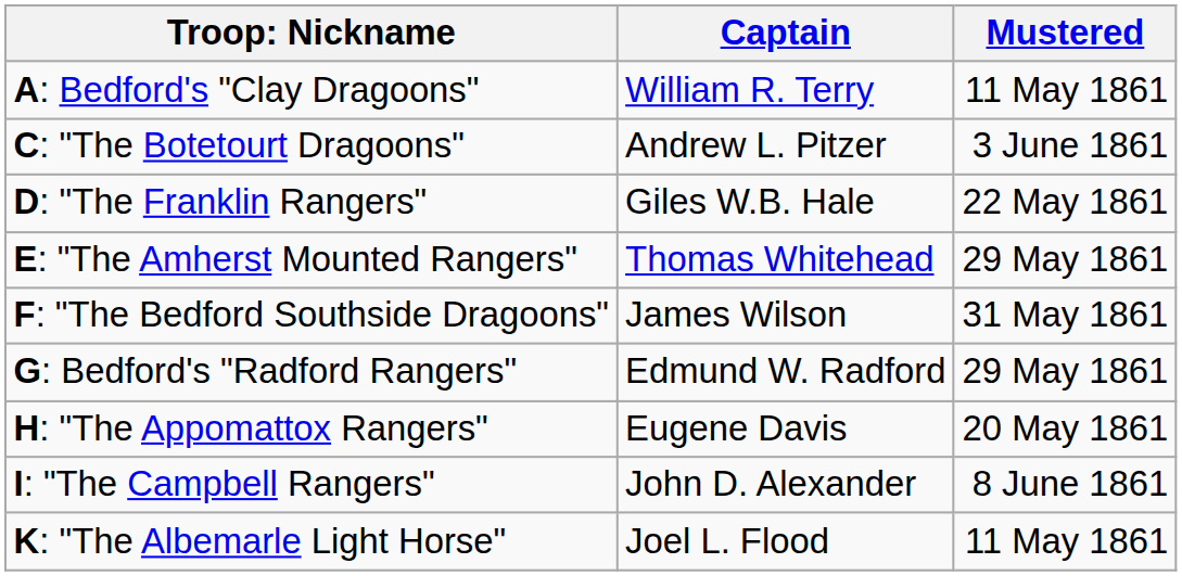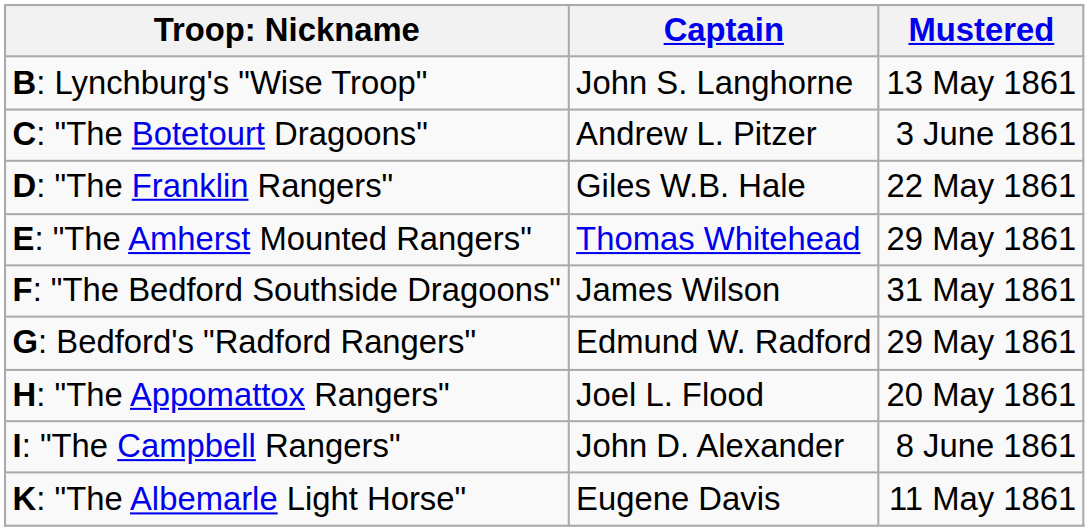- row: A: Bedford's "Clay Dragoons" | William R. Terry | 11 May 1861
+ row: B: Lynchburg's "Wise Troop" | John S. Langhorne | 13 May 1861
H: "The Appomattox Rangers" | Captain: Eugene Davis -> Joel L. Flood
K: "The Albemarle Light Horse" | Captain: Joel L. Flood -> Eugene Davis
